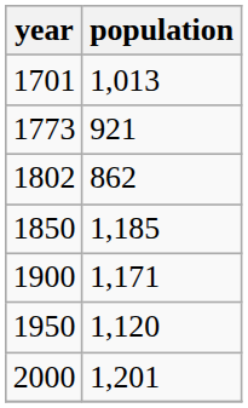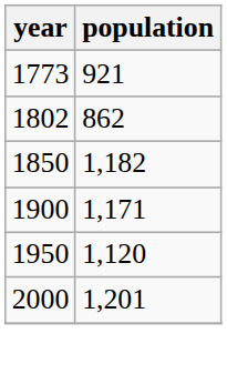- row: 1701 | 1,013
1850 | population: 1,185 -> 1,182
